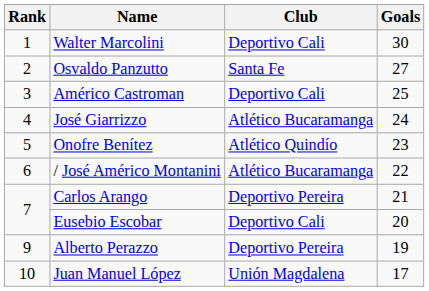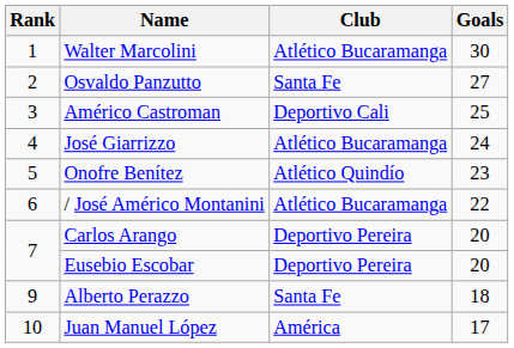Walter Marcolini | Club: Deportivo Cali -> Atlético Bucaramanga
Carlos Arango | Goals: 21 -> 20
Eusebio Escobar | Club: Deportivo Cali -> Deportivo Pereira
Alberto Perazzo | Club: Deportivo Pereira -> Santa Fe
Alberto Perazzo | Goals: 19 -> 18
Juan Manuel López | Club: Unión Magdalena -> América
